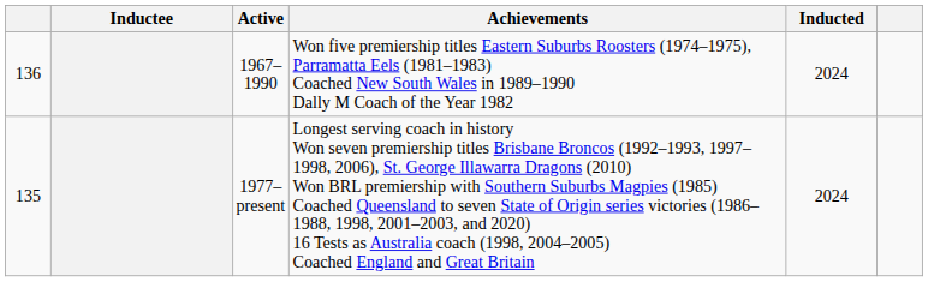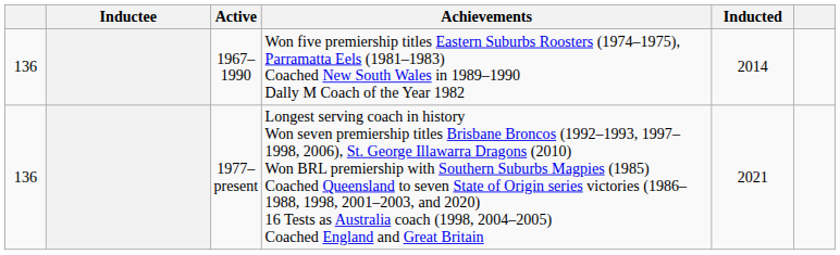1967–1990 | Inducted: 2024 -> 2014
1977–present | column 1: 135 -> 136
1977–present | Inducted: 2024 -> 2021
